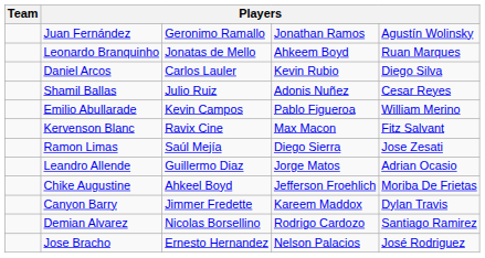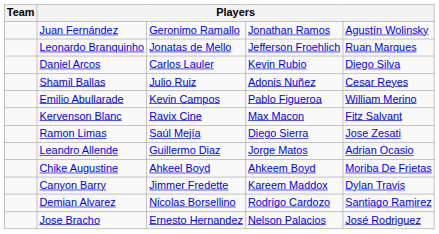Leonardo Branquinho | column 4: Ahkeem Boyd -> Jefferson Froehlich
Chike Augustine | column 4: Jefferson Froehlich -> Ahkeem Boyd
